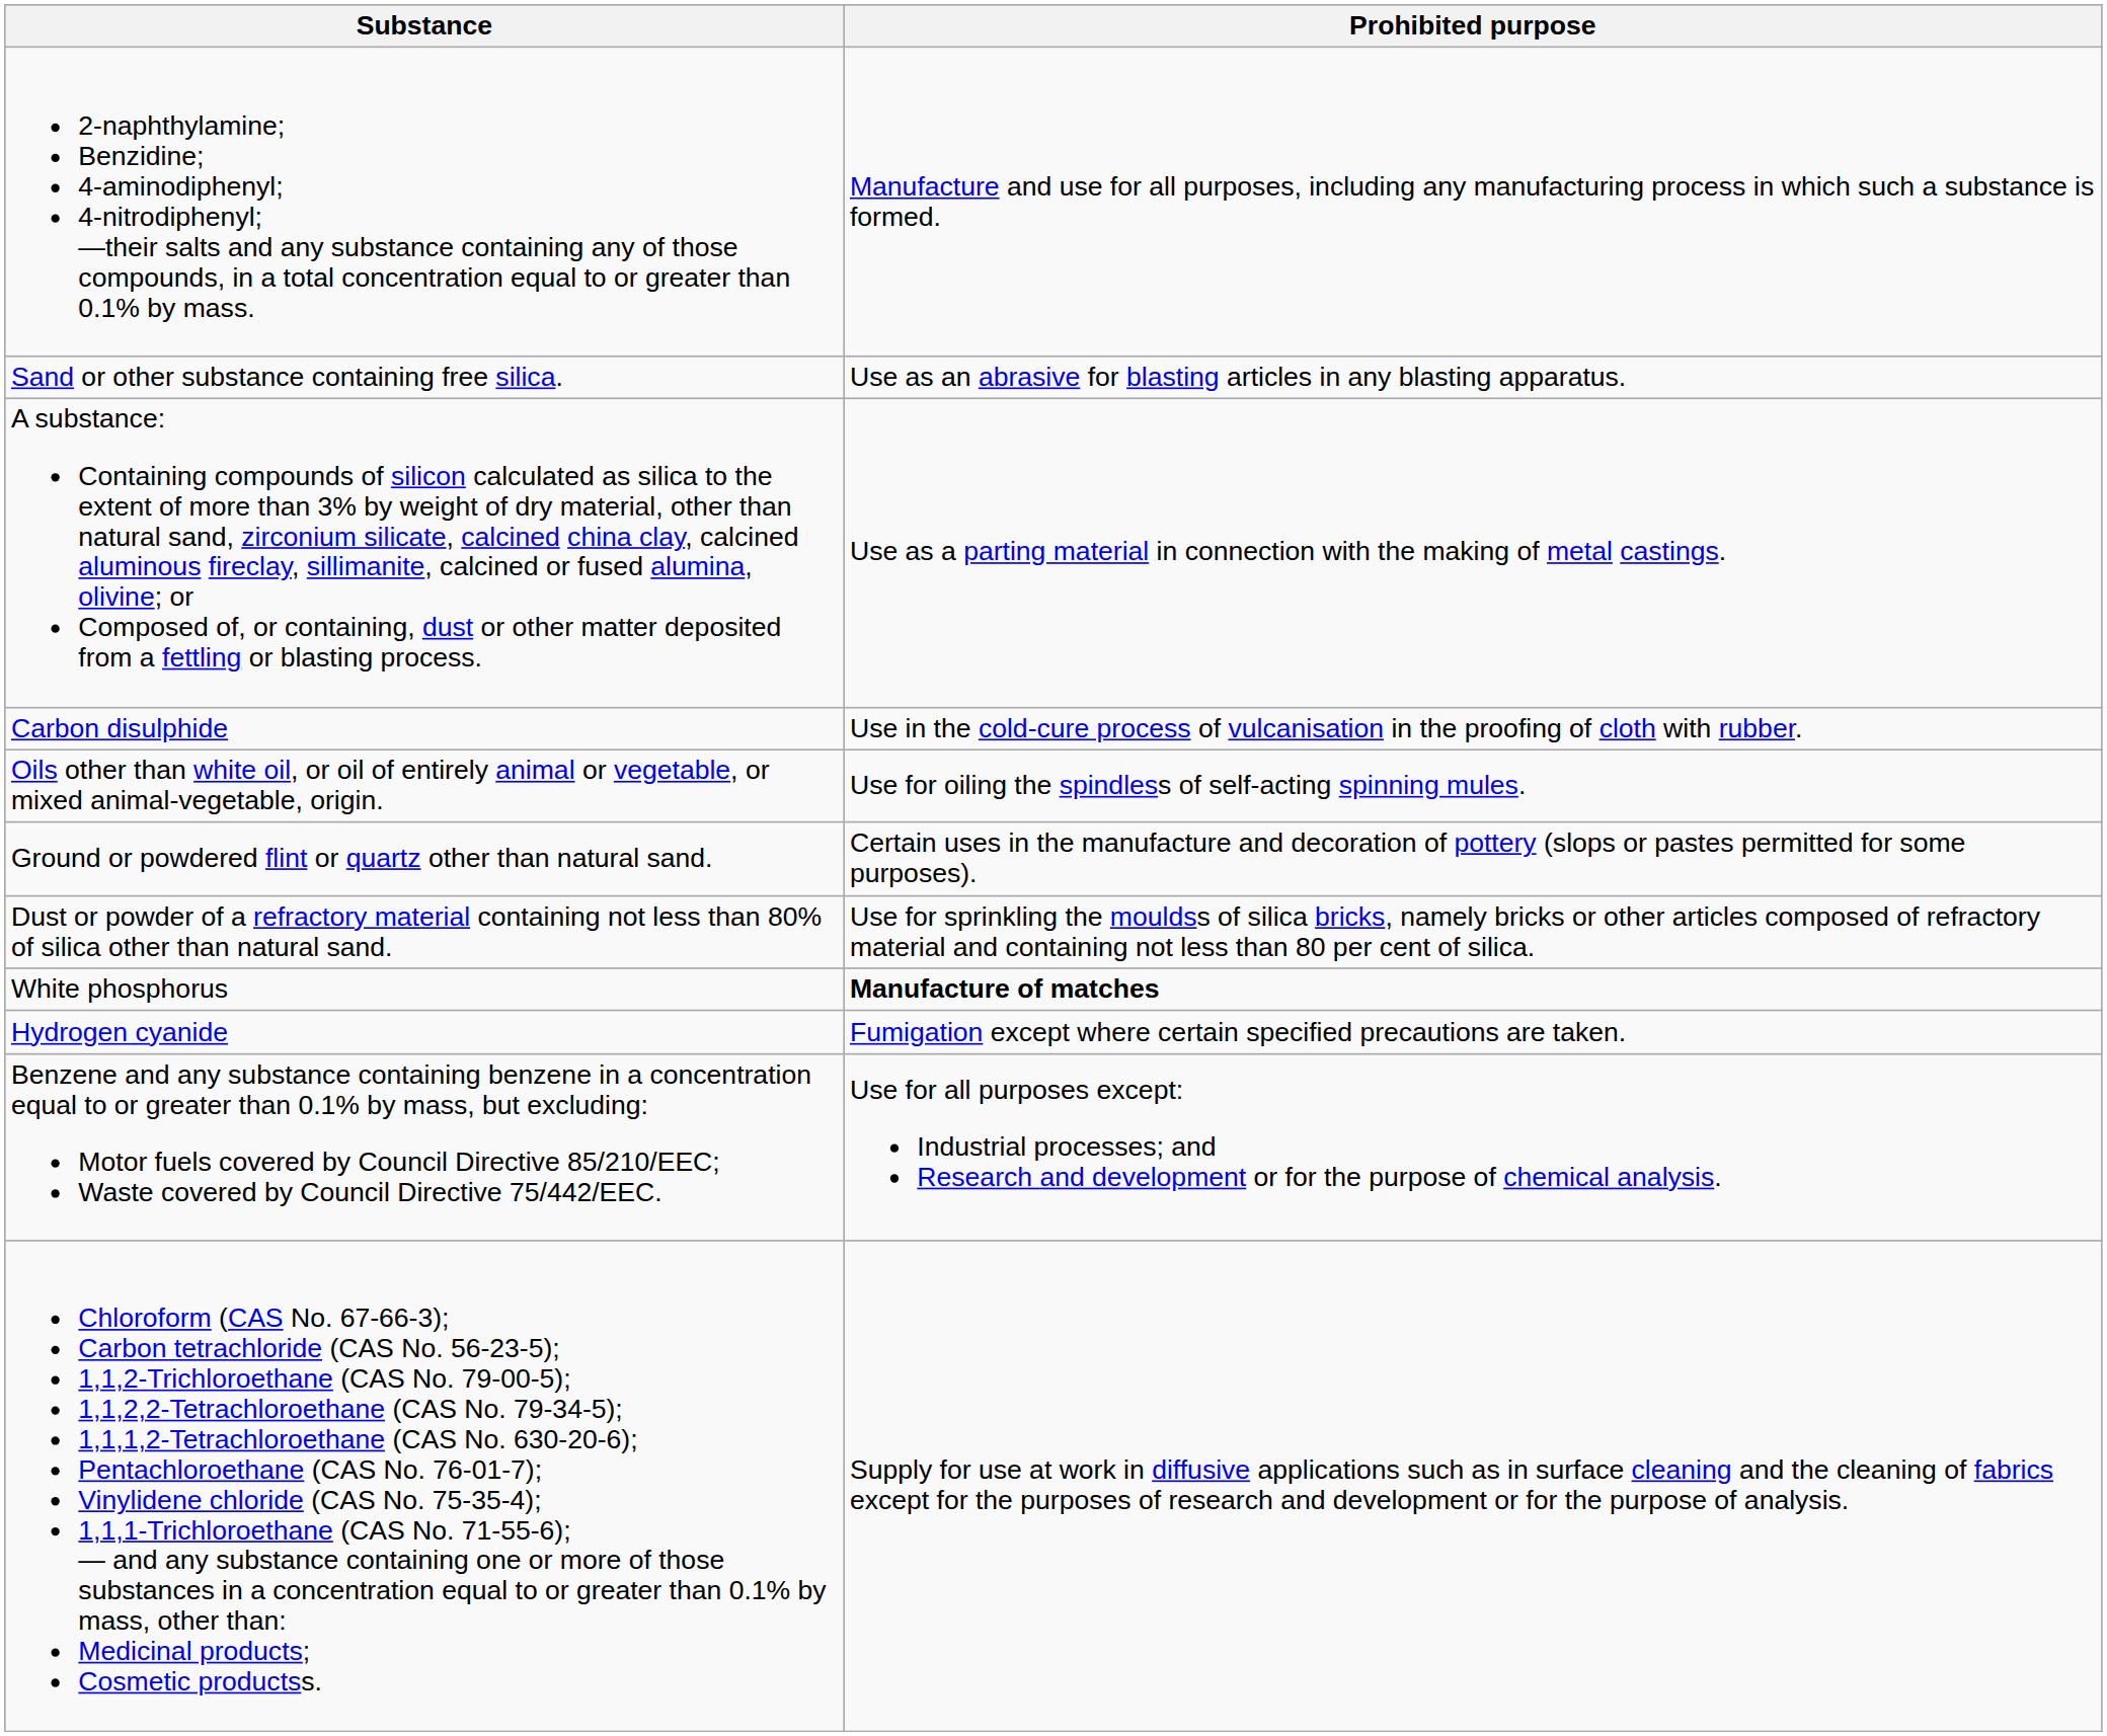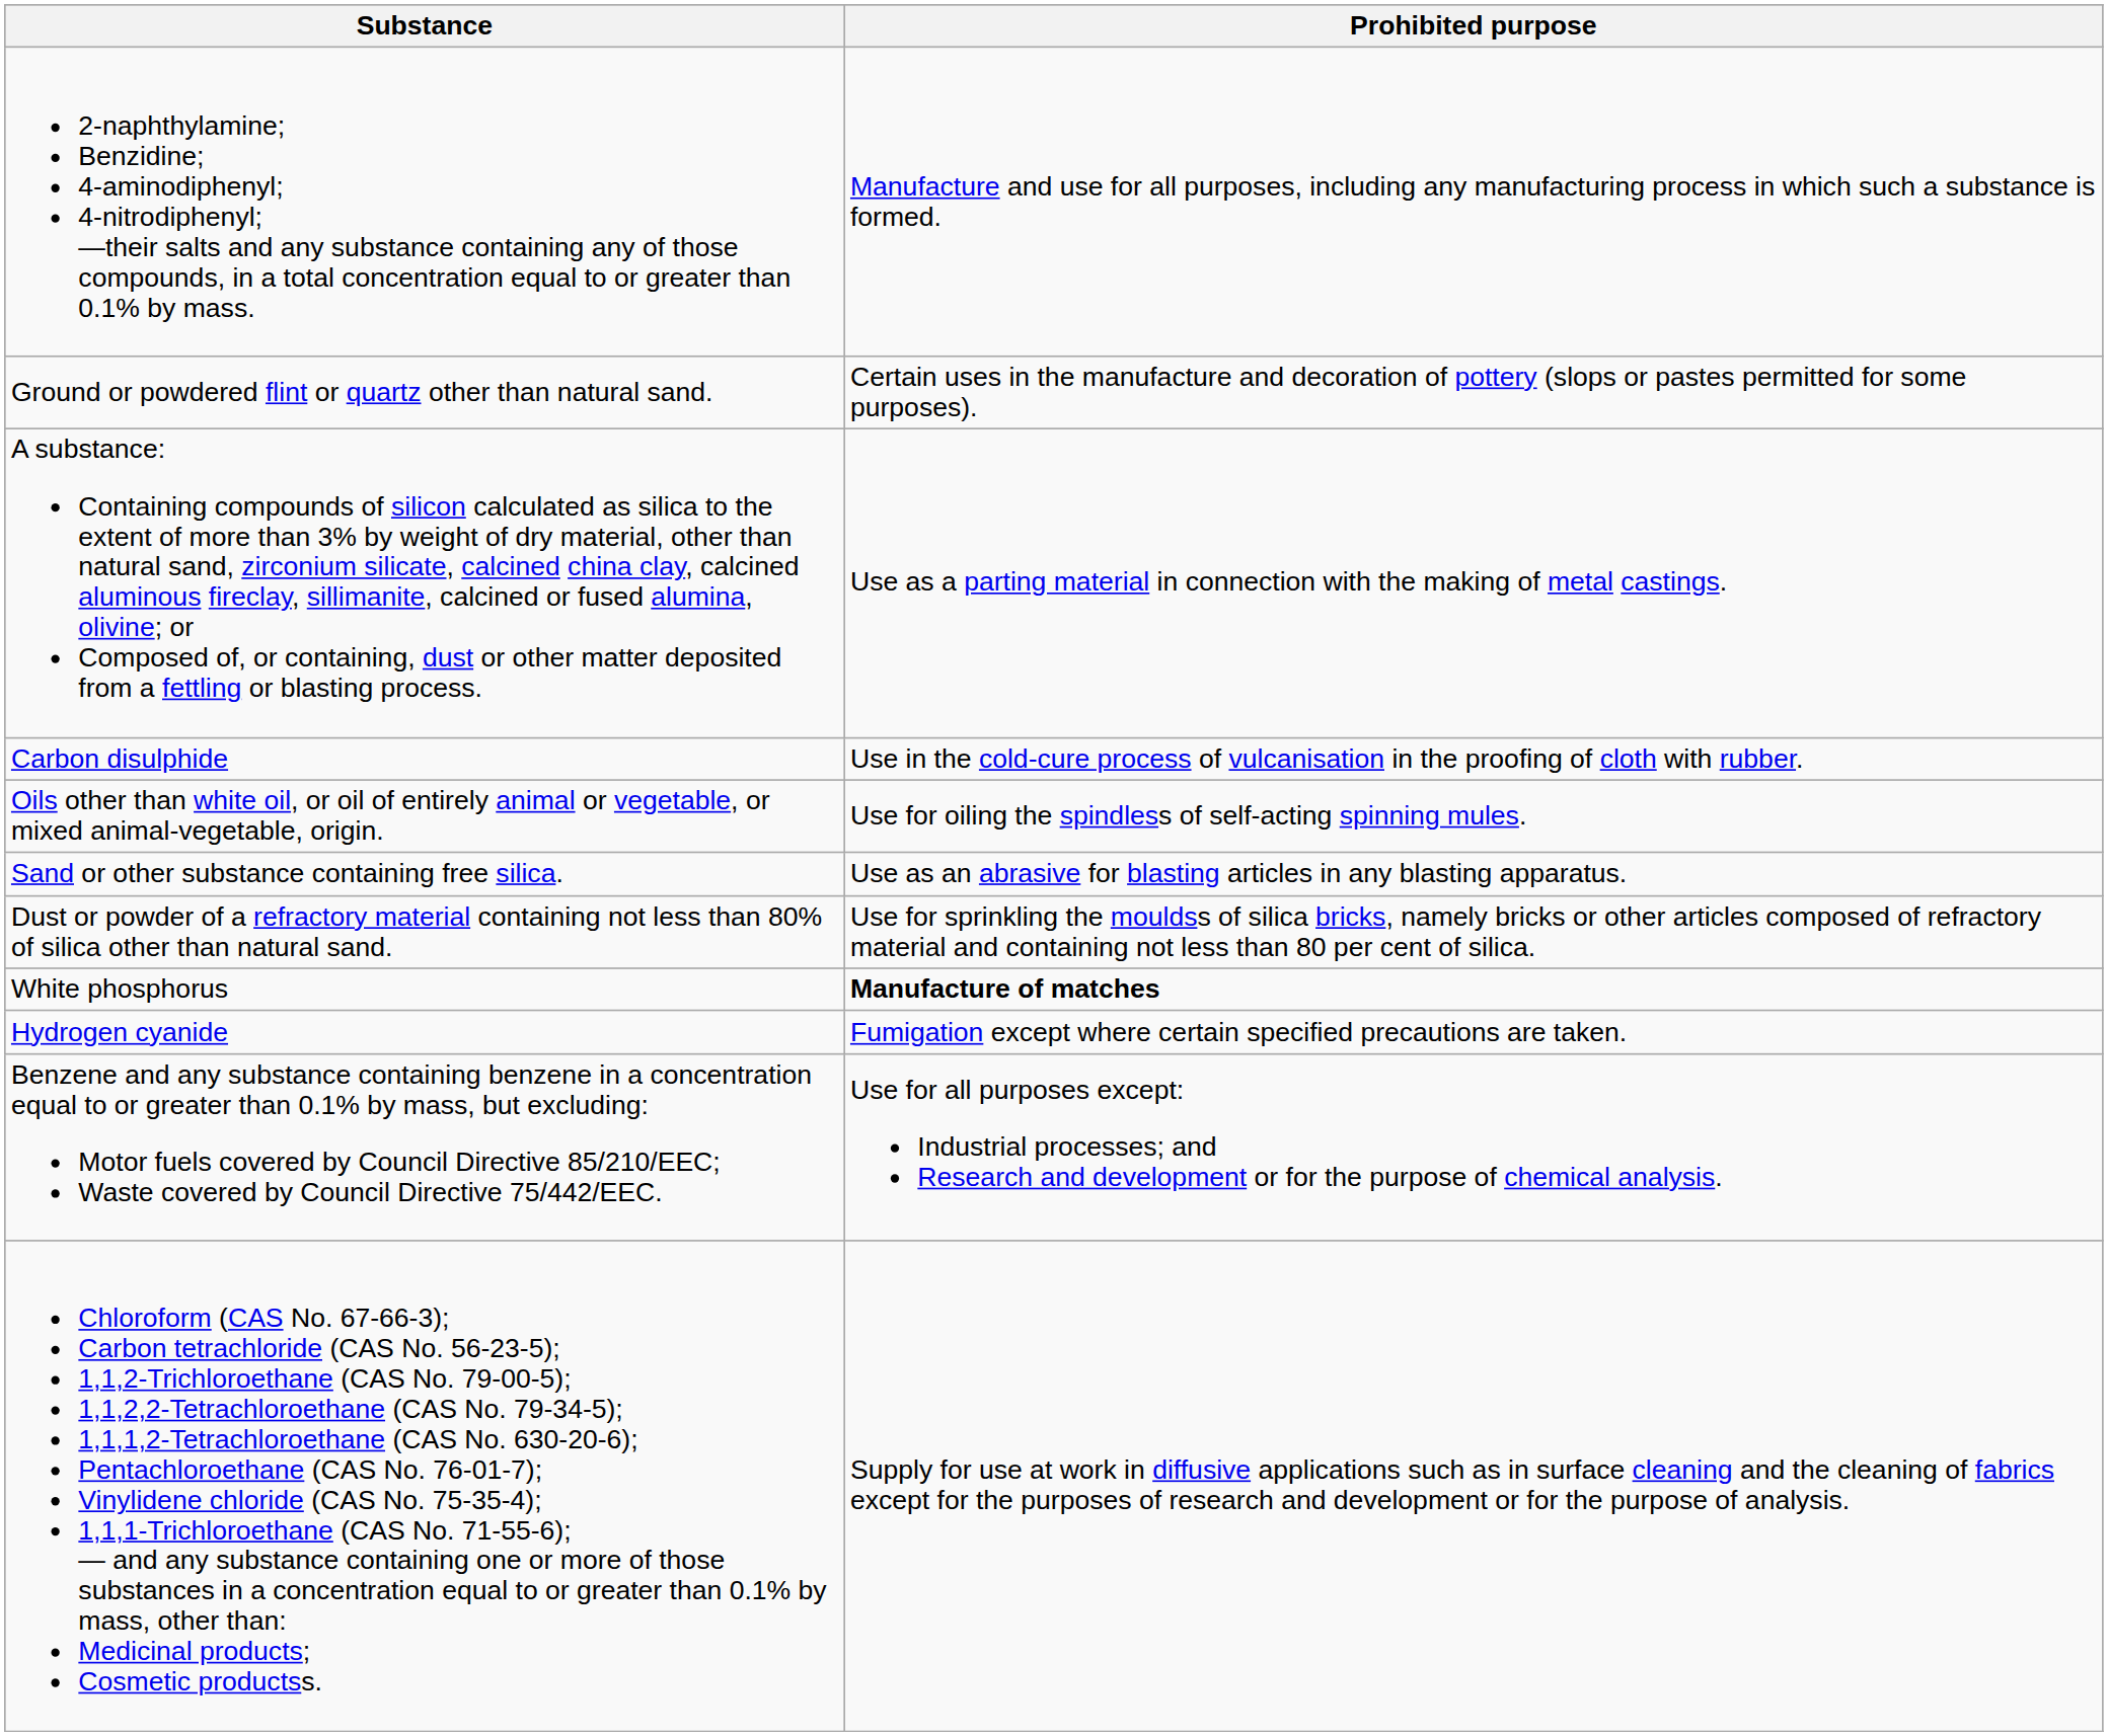rows swapped: Sand or other substance containing free silica. <-> Ground or powdered flint or quartz other than natural sand.
